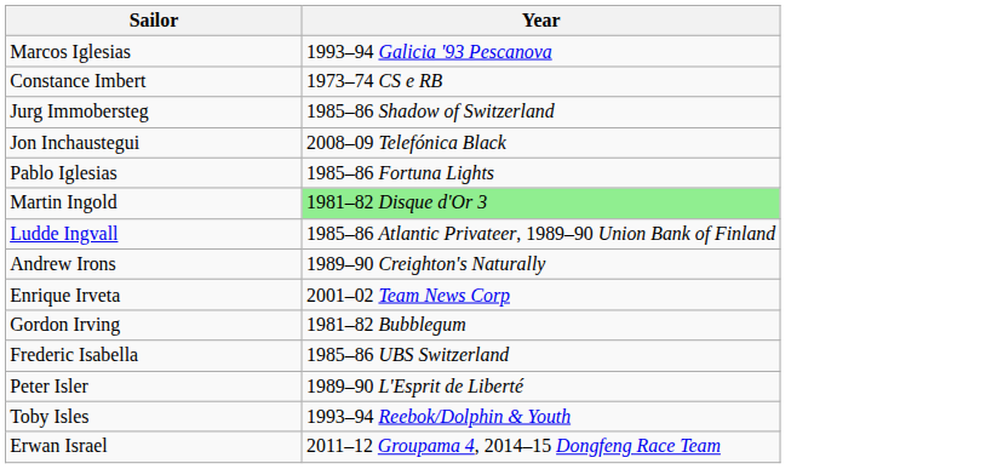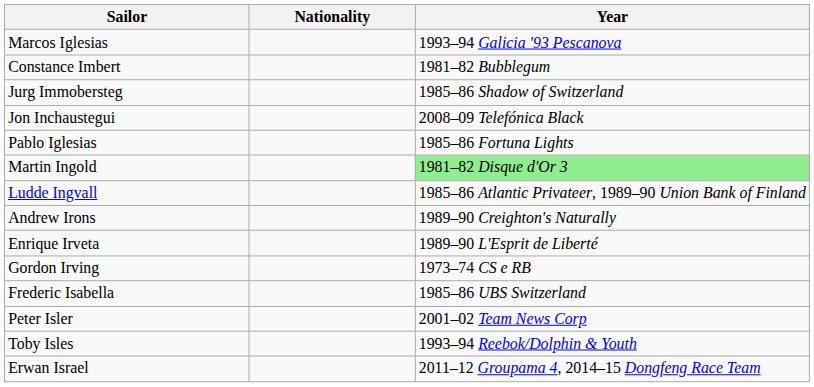+ column: Nationality
Constance Imbert | Year: 1973–74 CS e RB -> 1981–82 Bubblegum
Enrique Irveta | Year: 2001–02 Team News Corp -> 1989–90 L'Esprit de Liberté
Gordon Irving | Year: 1981–82 Bubblegum -> 1973–74 CS e RB
Peter Isler | Year: 1989–90 L'Esprit de Liberté -> 2001–02 Team News Corp
